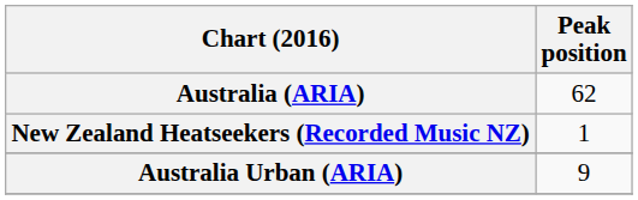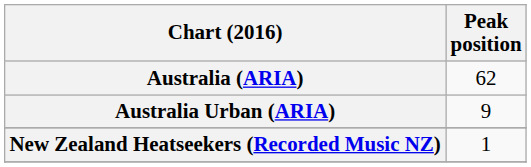rows swapped: Australia Urban (ARIA) <-> New Zealand Heatseekers (Recorded Music NZ)
